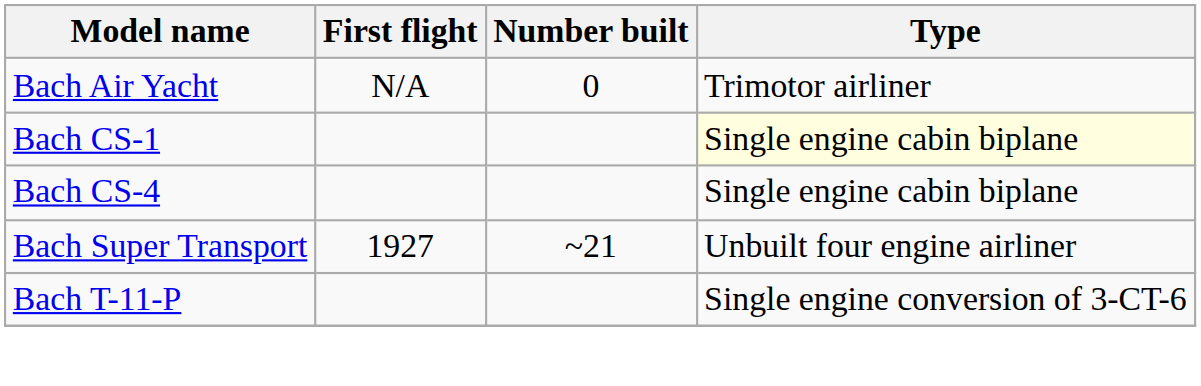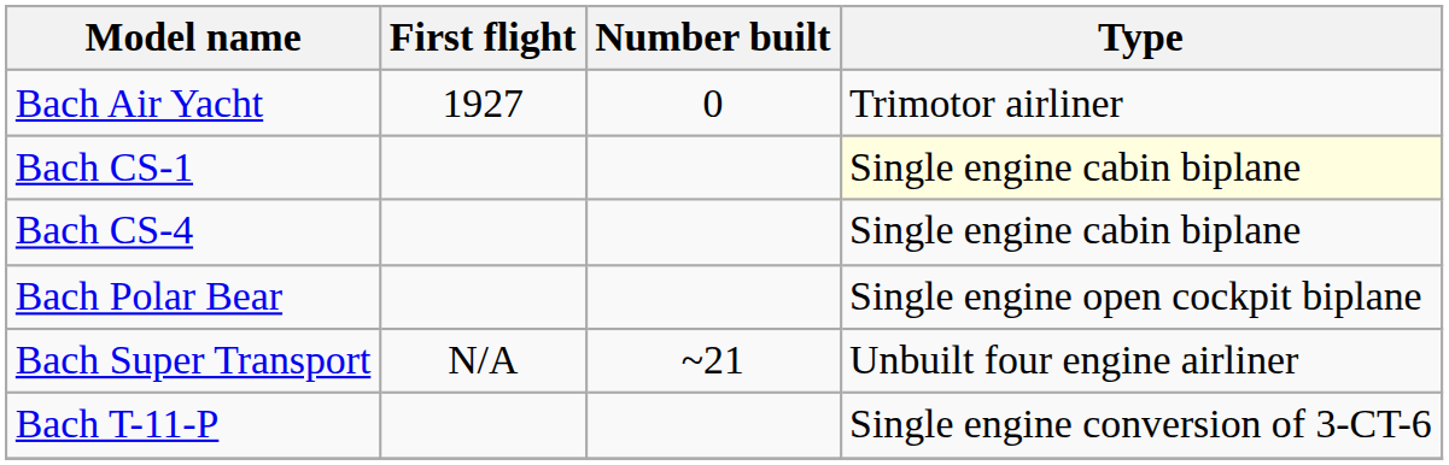Bach Air Yacht | First flight: N/A -> 1927
+ row: Bach Polar Bear | Single engine open cockpit biplane
Bach Super Transport | First flight: 1927 -> N/A
